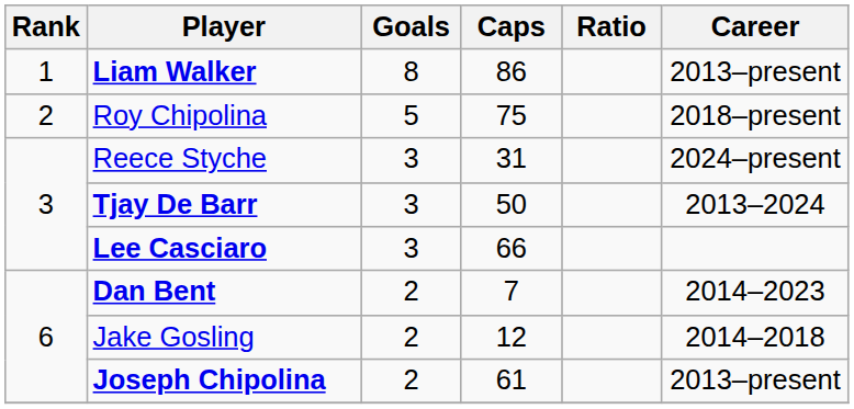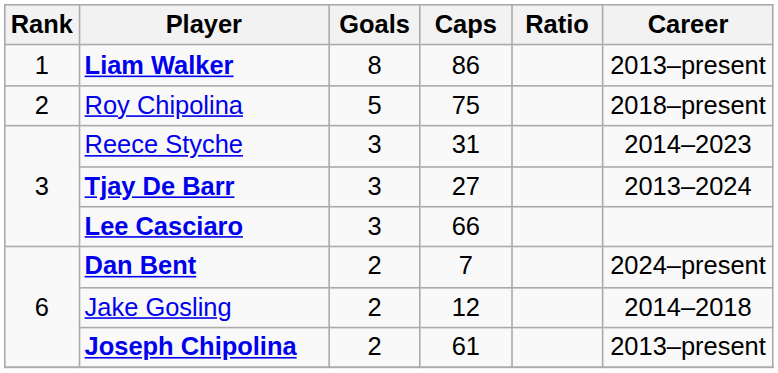Reece Styche | Career: 2024–present -> 2014–2023
Tjay De Barr | Caps: 50 -> 27
Dan Bent | Career: 2014–2023 -> 2024–present
